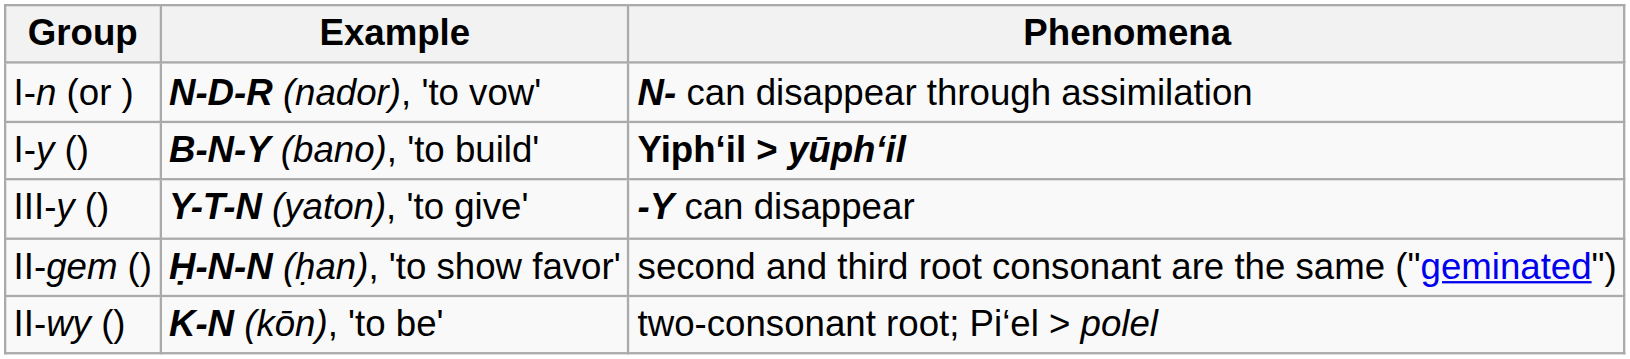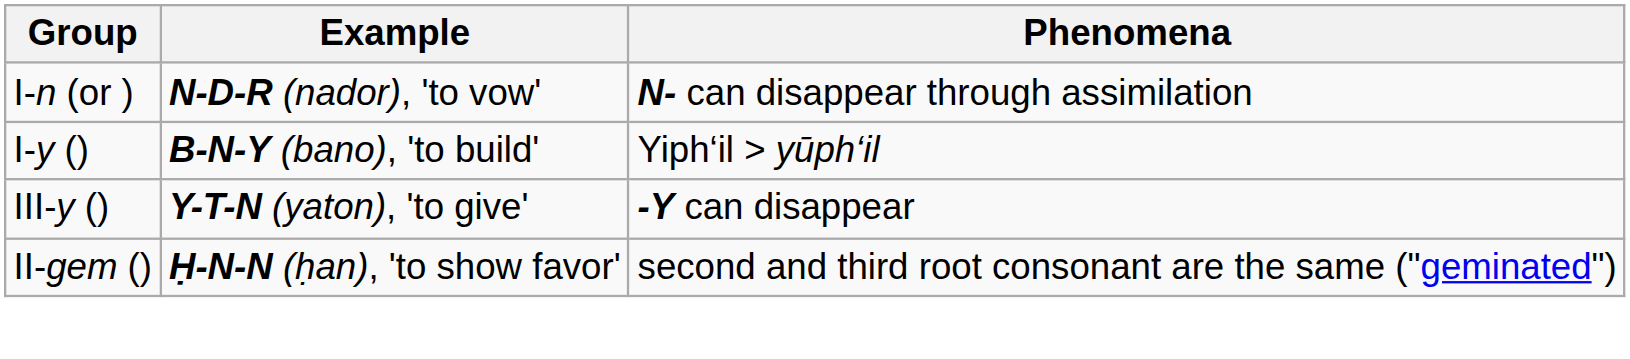I-y () | Phenomena: bold -> normal
- row: II-wy () | K-N (kōn), 'to be' | two-consonant root; Pi‘el > polel
